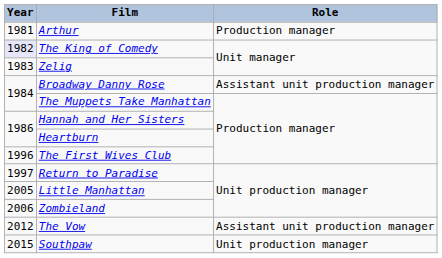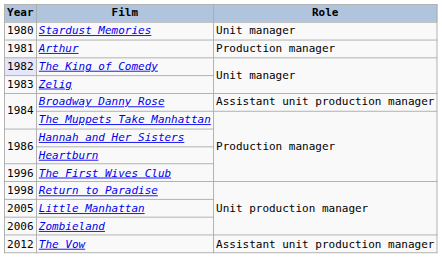+ row: 1980 | Stardust Memories | Unit manager
Return to Paradise | Year: 1997 -> 1998
- row: 2015 | Southpaw | Unit production manager
